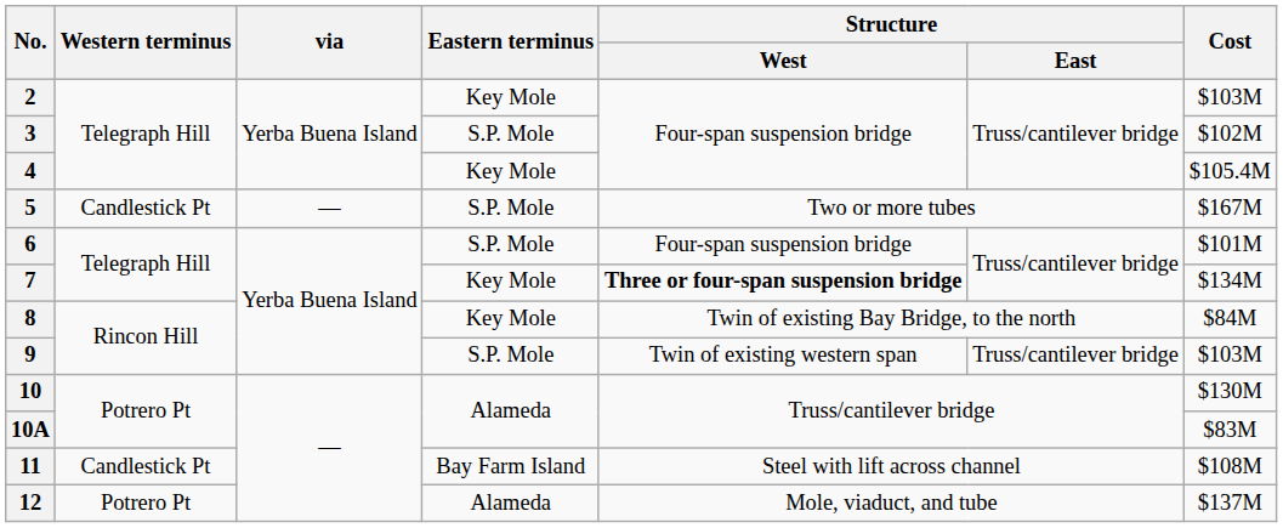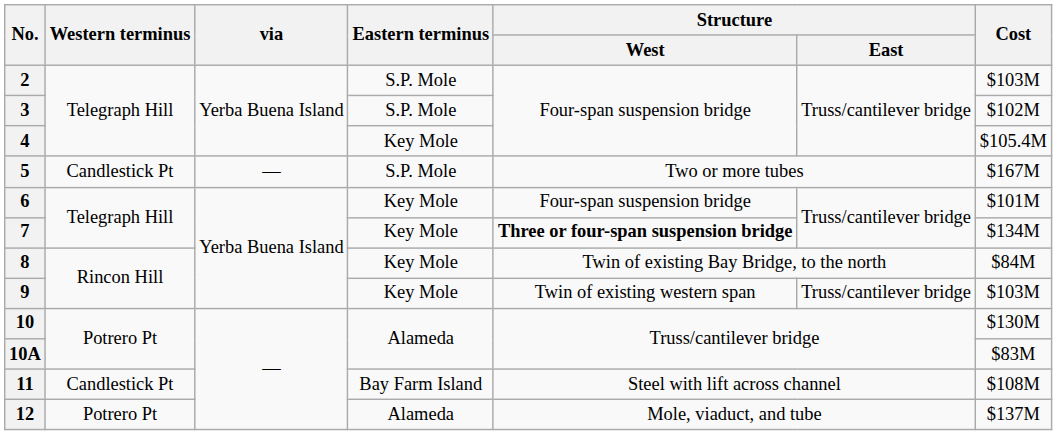2 | Eastern terminus: Key Mole -> S.P. Mole
6 | Eastern terminus: S.P. Mole -> Key Mole
9 | Eastern terminus: S.P. Mole -> Key Mole
